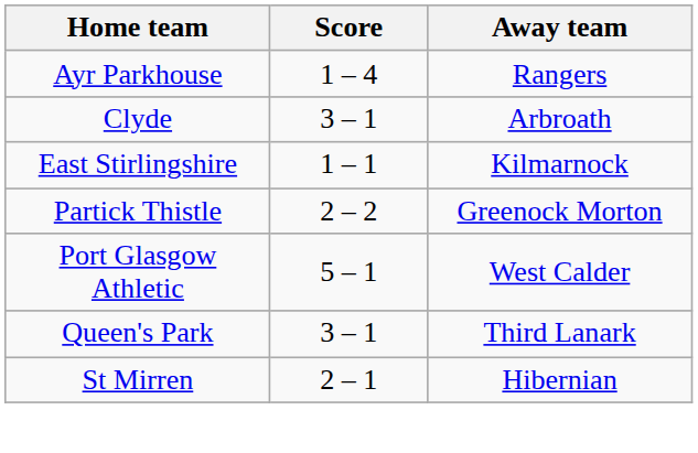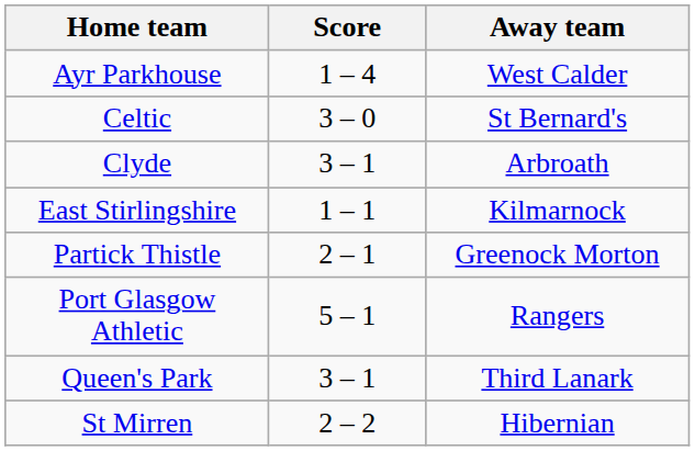Ayr Parkhouse | Away team: Rangers -> West Calder
+ row: Celtic | 3 – 0 | St Bernard's
Partick Thistle | Score: 2 – 2 -> 2 – 1
Port Glasgow Athletic | Away team: West Calder -> Rangers
St Mirren | Score: 2 – 1 -> 2 – 2
